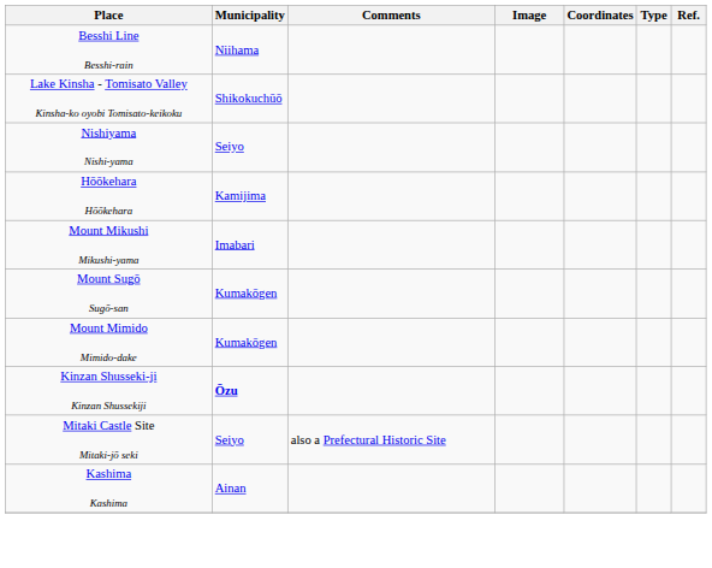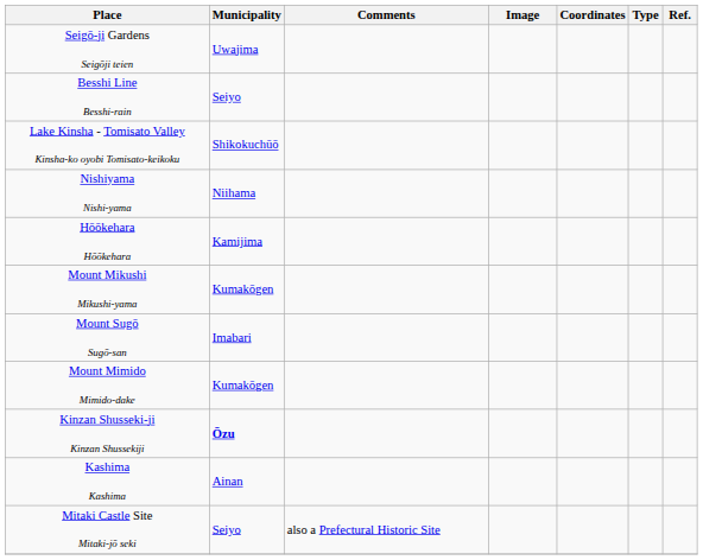+ row: Seigō-ji Gardens Seigōji teien | Uwajima
Besshi Line Besshi-rain | Municipality: Niihama -> Seiyo
Nishiyama Nishi-yama | Municipality: Seiyo -> Niihama
Mount Mikushi Mikushi-yama | Municipality: Imabari -> Kumakōgen
Mount Sugō Sugō-san | Municipality: Kumakōgen -> Imabari
rows swapped: Mitaki Castle Site Mitaki-jō seki <-> Kashima Kashima
